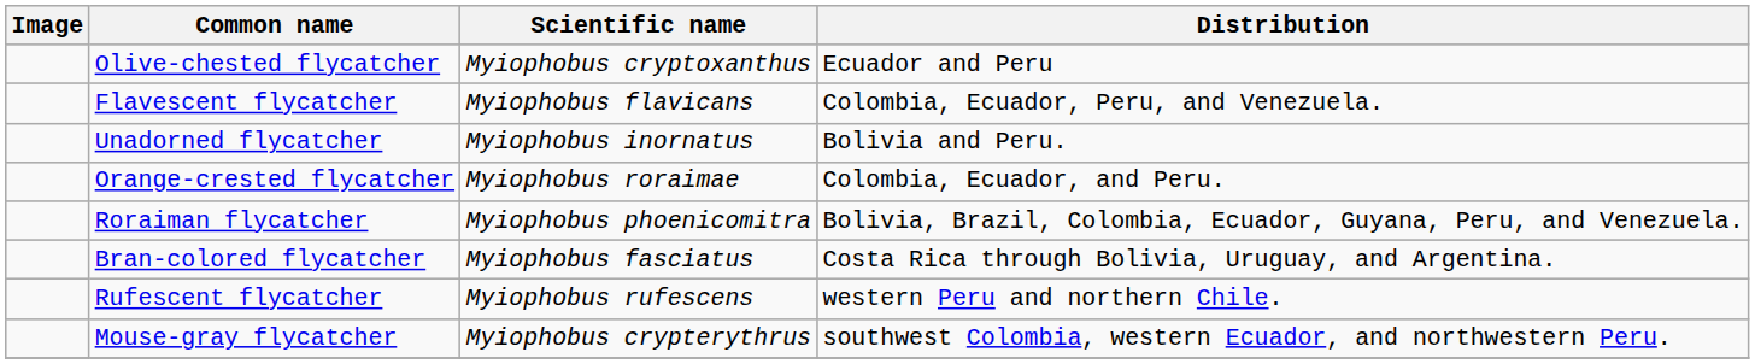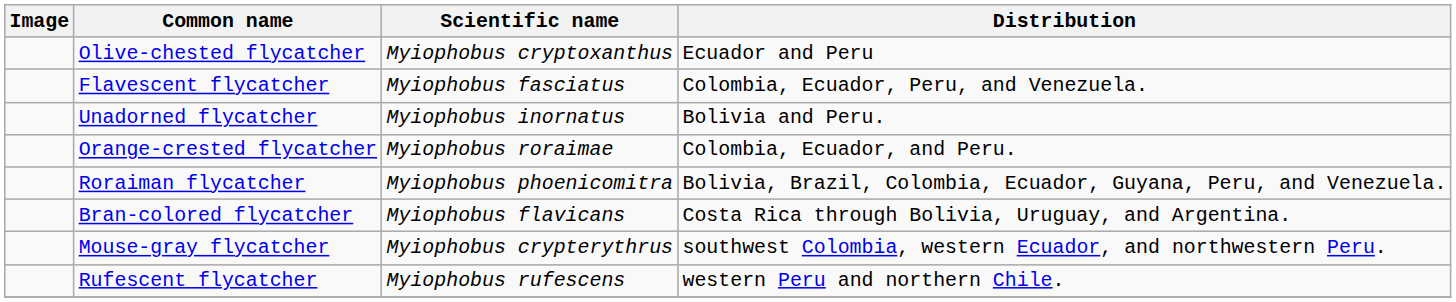Flavescent flycatcher | Scientific name: Myiophobus flavicans -> Myiophobus fasciatus
Bran-colored flycatcher | Scientific name: Myiophobus fasciatus -> Myiophobus flavicans
rows swapped: Mouse-gray flycatcher <-> Rufescent flycatcher
